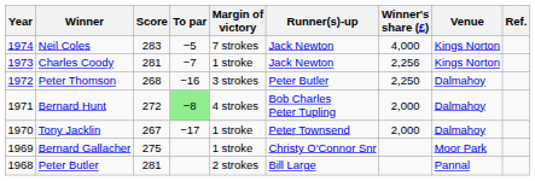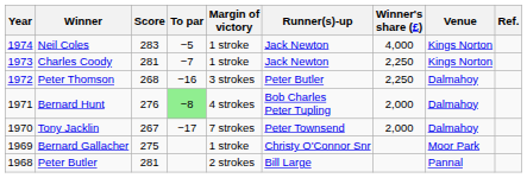Neil Coles | Margin of victory: 7 strokes -> 1 stroke
Charles Coody | Winner's share (£): 2,256 -> 2,250
Bernard Hunt | Score: 272 -> 276
Tony Jacklin | Margin of victory: 1 stroke -> 7 strokes
